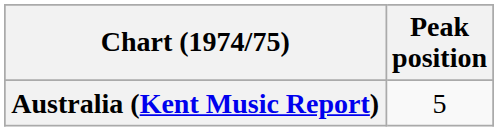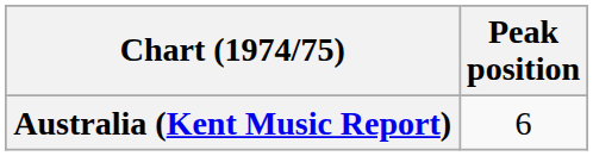Australia (Kent Music Report) | Peak position: 5 -> 6
